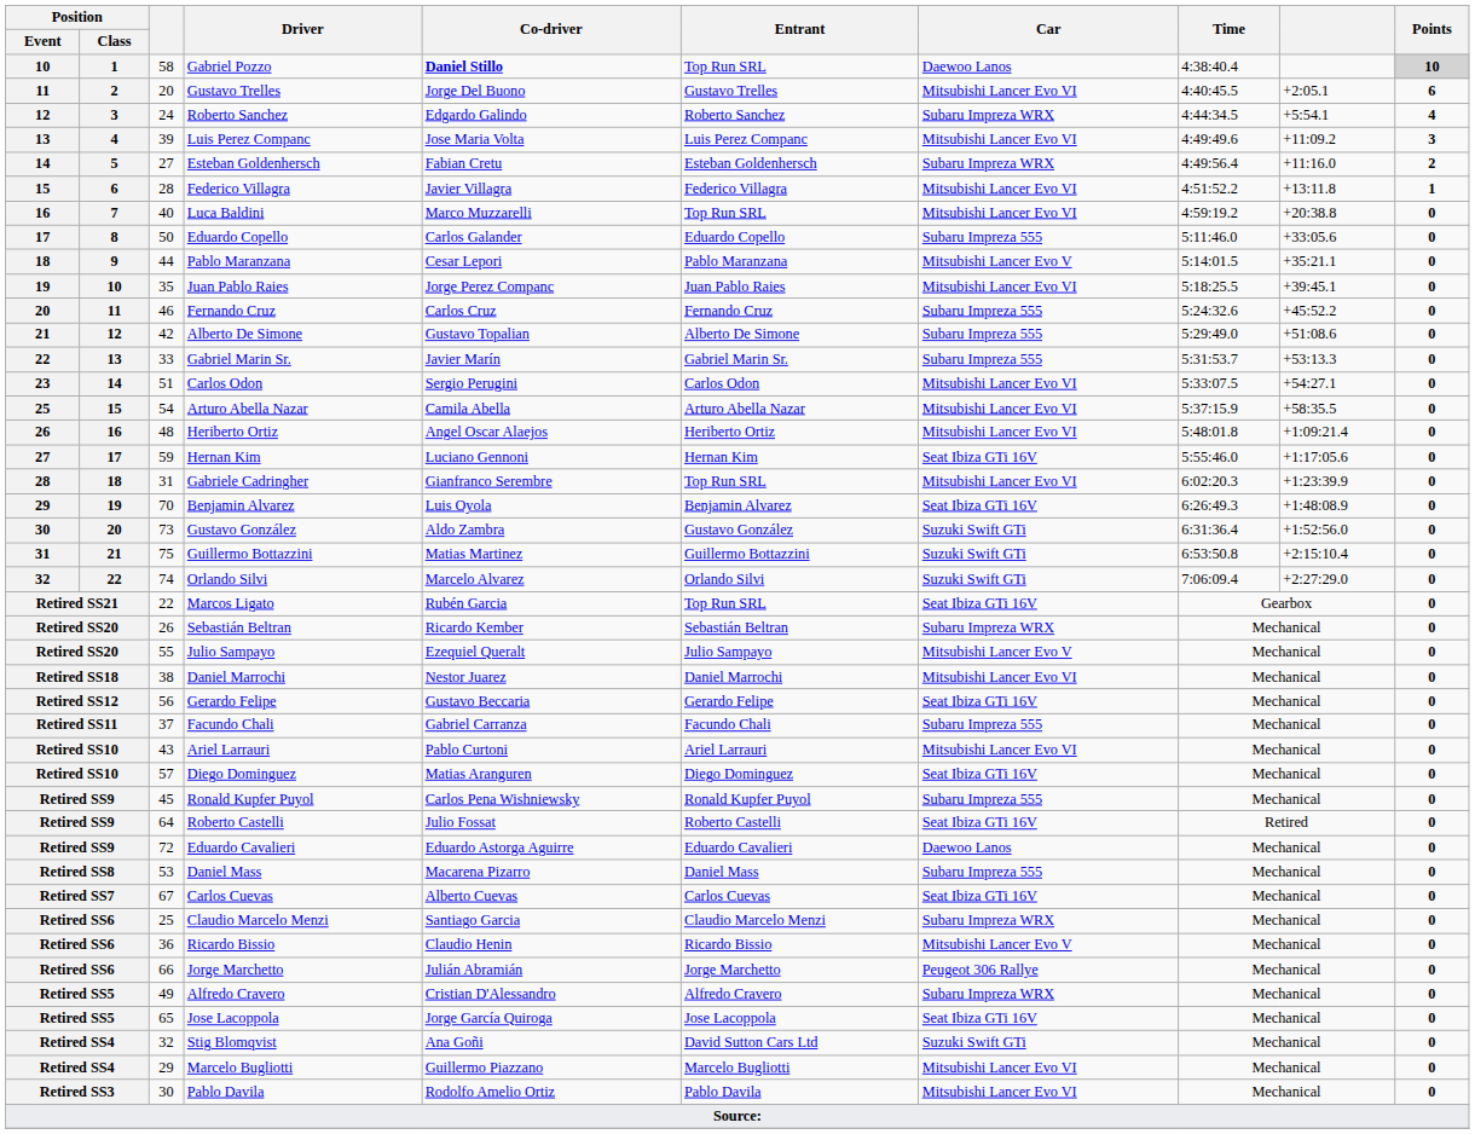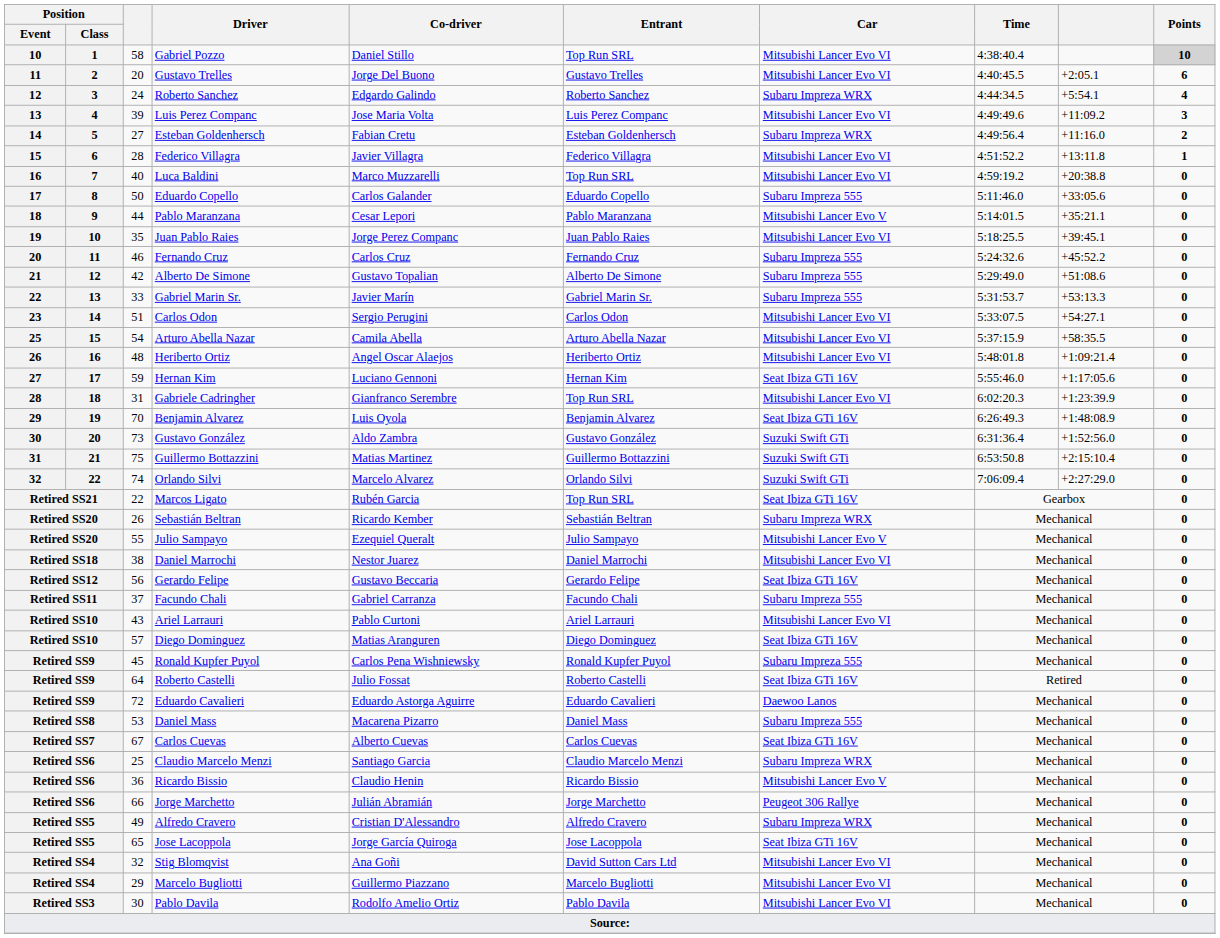Gabriel Pozzo | Co-driver: bold -> normal
Gabriel Pozzo | Car: Daewoo Lanos -> Mitsubishi Lancer Evo VI
Stig Blomqvist | Car: Suzuki Swift GTi -> Mitsubishi Lancer Evo VI
